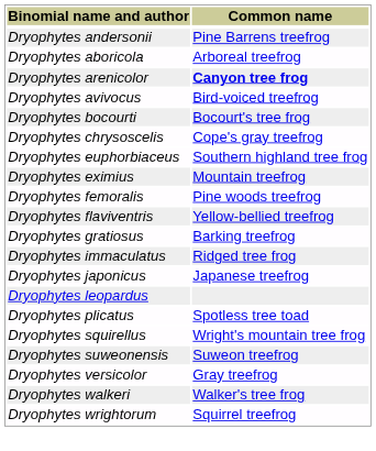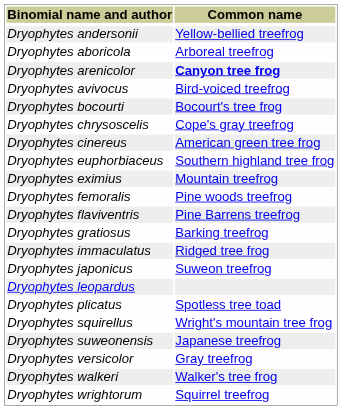Dryophytes andersonii | Common name: Pine Barrens treefrog -> Yellow-bellied treefrog
+ row: Dryophytes cinereus | American green tree frog
Dryophytes flaviventris | Common name: Yellow-bellied treefrog -> Pine Barrens treefrog
Dryophytes japonicus | Common name: Japanese treefrog -> Suweon treefrog
Dryophytes suweonensis | Common name: Suweon treefrog -> Japanese treefrog
